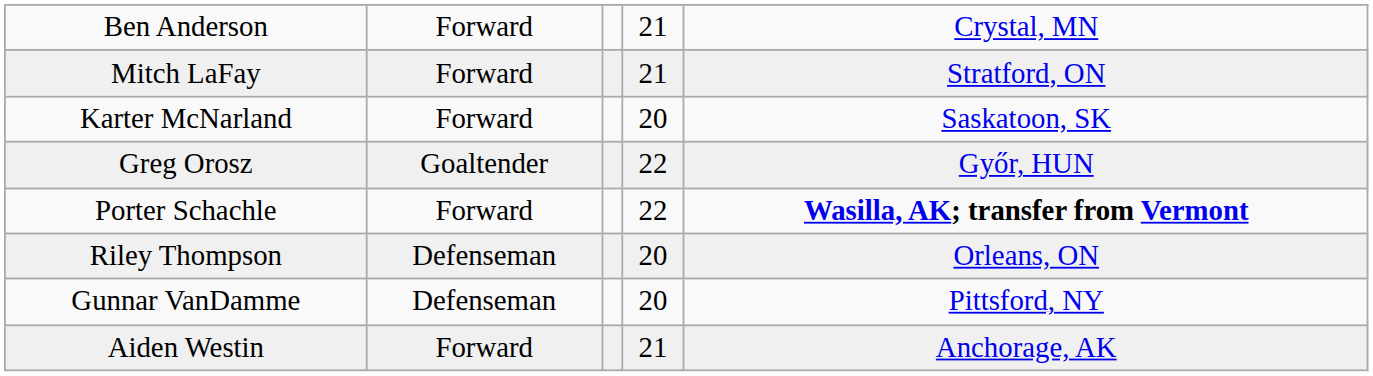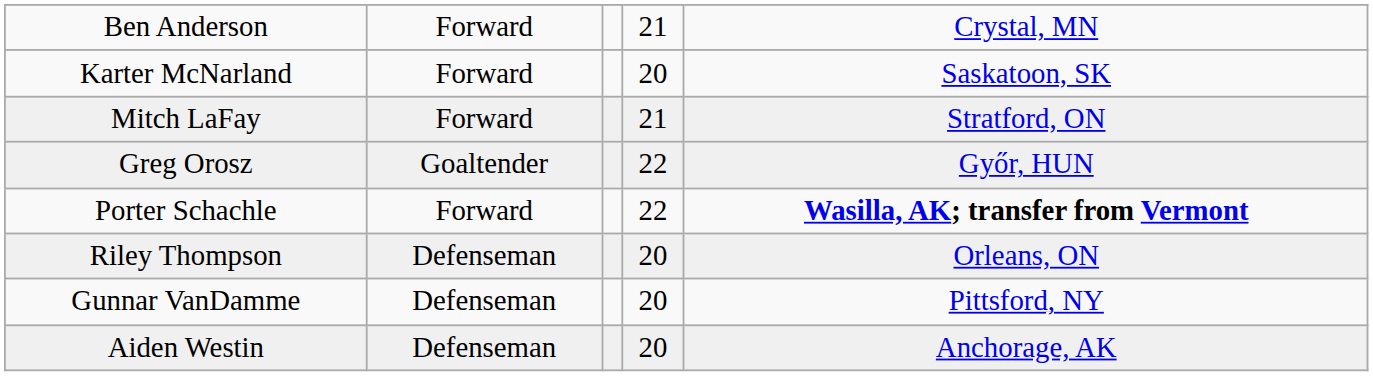rows swapped: Mitch LaFay <-> Karter McNarland
Aiden Westin | column 2: Forward -> Defenseman
Aiden Westin | column 4: 21 -> 20
